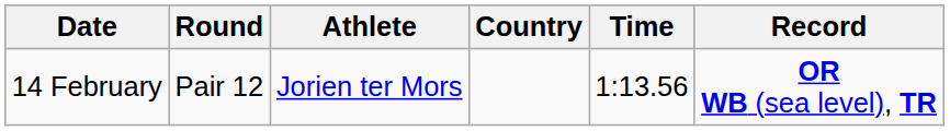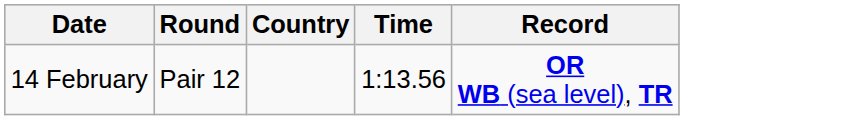- column: Athlete | Jorien ter Mors
